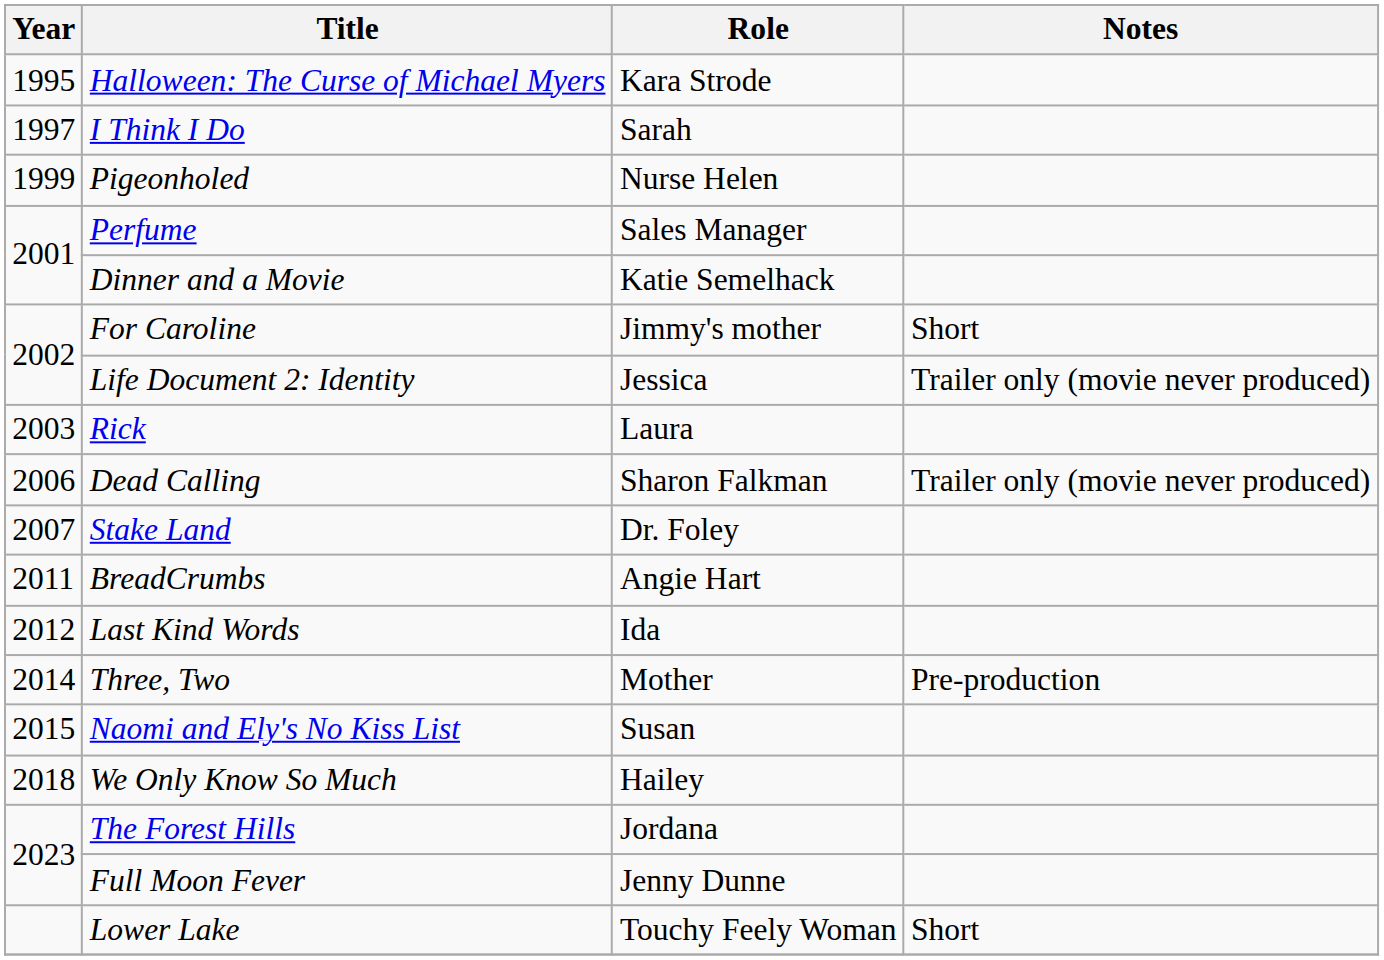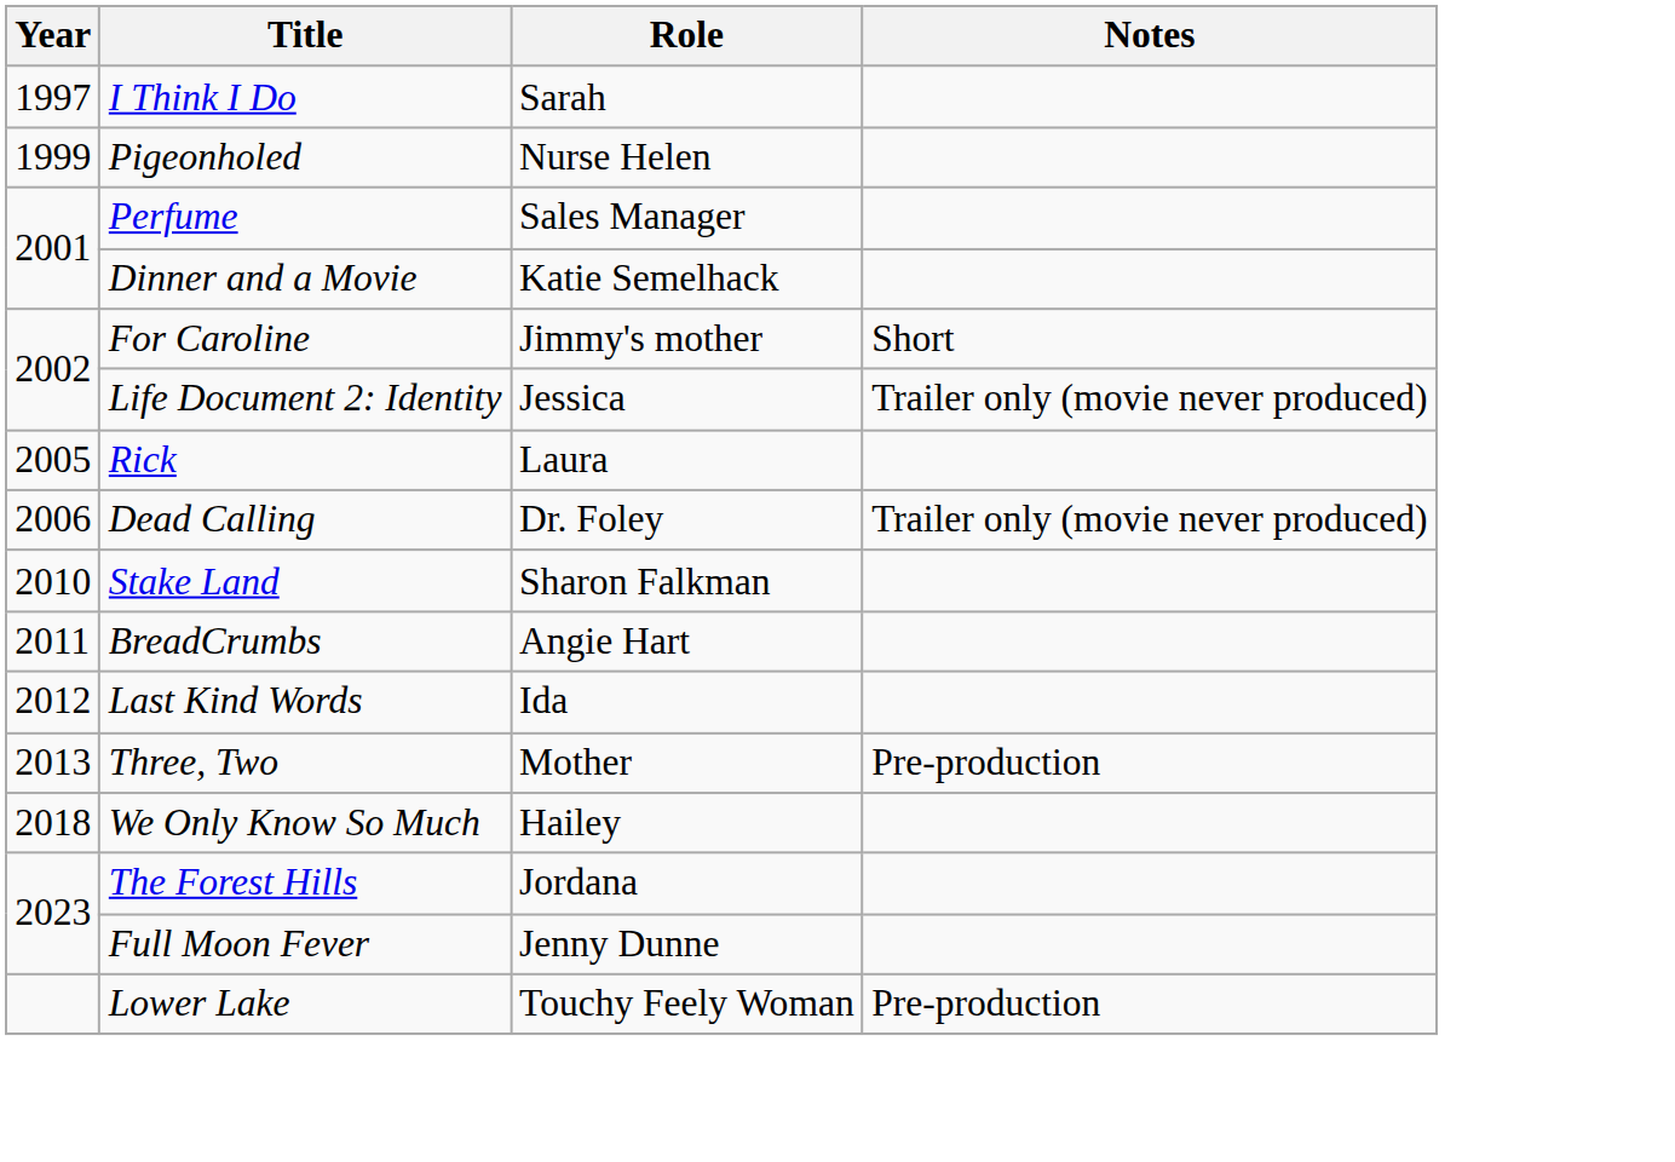- row: 1995 | Halloween: The Curse of Michael Myers | Kara Strode
Rick | Year: 2003 -> 2005
Dead Calling | Role: Sharon Falkman -> Dr. Foley
Stake Land | Year: 2007 -> 2010
Stake Land | Role: Dr. Foley -> Sharon Falkman
Three, Two | Year: 2014 -> 2013
- row: 2015 | Naomi and Ely's No Kiss List | Susan
Lower Lake | Notes: Short -> Pre-production
